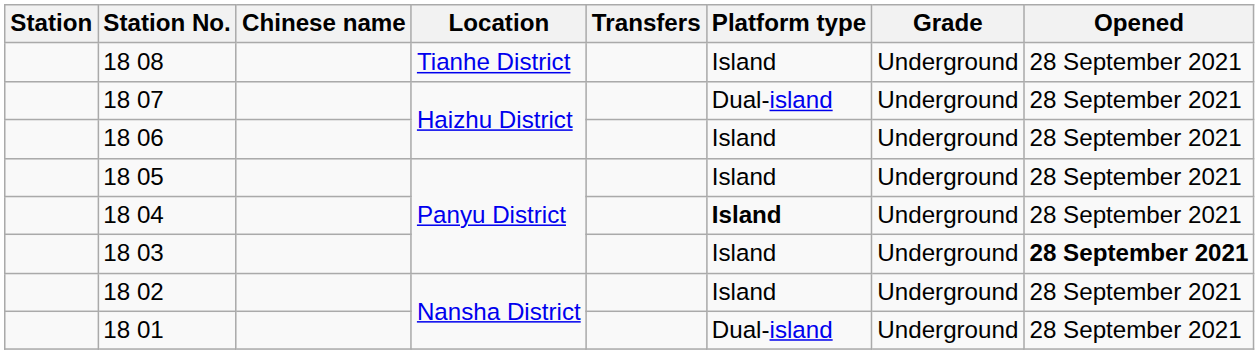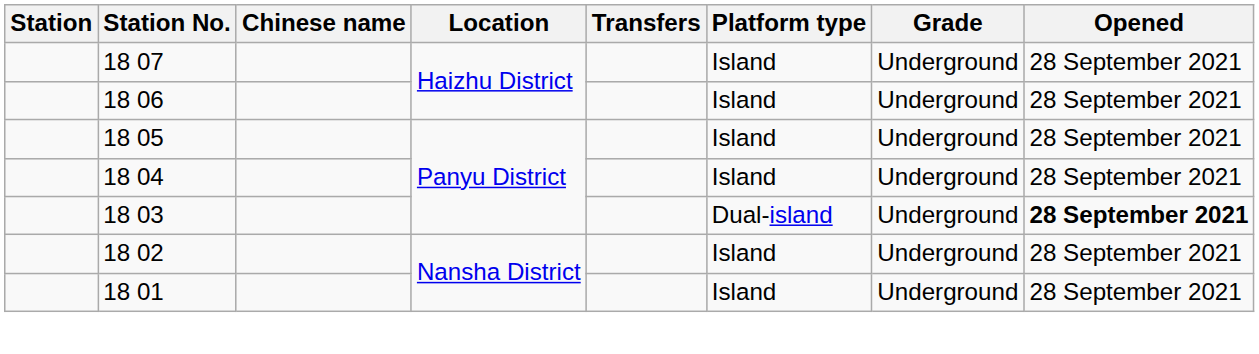- row: 18 08 | Tianhe District | Island | Underground | 28 September 2021
18 07 | Platform type: Dual-island -> Island
18 04 | Platform type: bold -> normal
18 03 | Platform type: Island -> Dual-island
18 01 | Platform type: Dual-island -> Island
